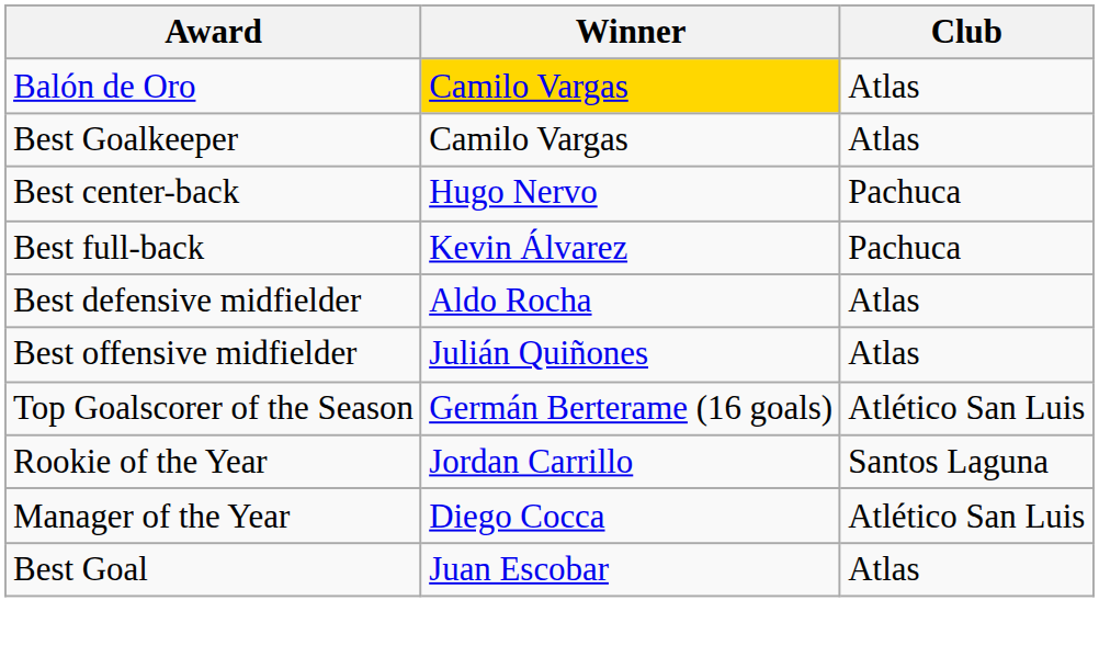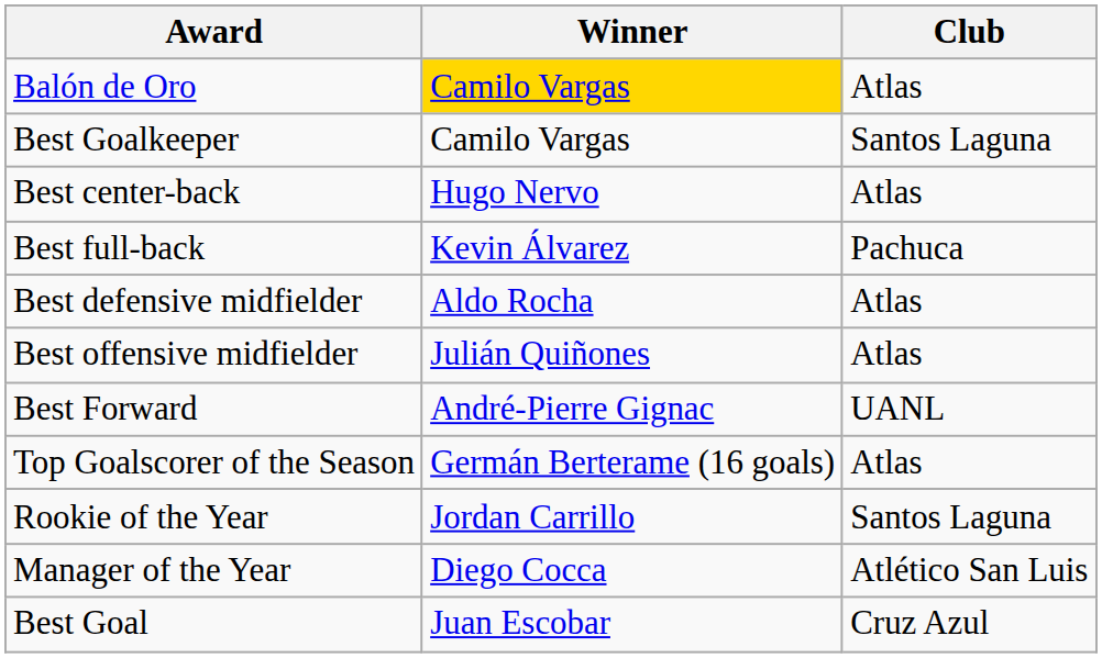Best Goalkeeper | Club: Atlas -> Santos Laguna
Best center-back | Club: Pachuca -> Atlas
+ row: Best Forward | André-Pierre Gignac | UANL
Top Goalscorer of the Season | Club: Atlético San Luis -> Atlas
Best Goal | Club: Atlas -> Cruz Azul
